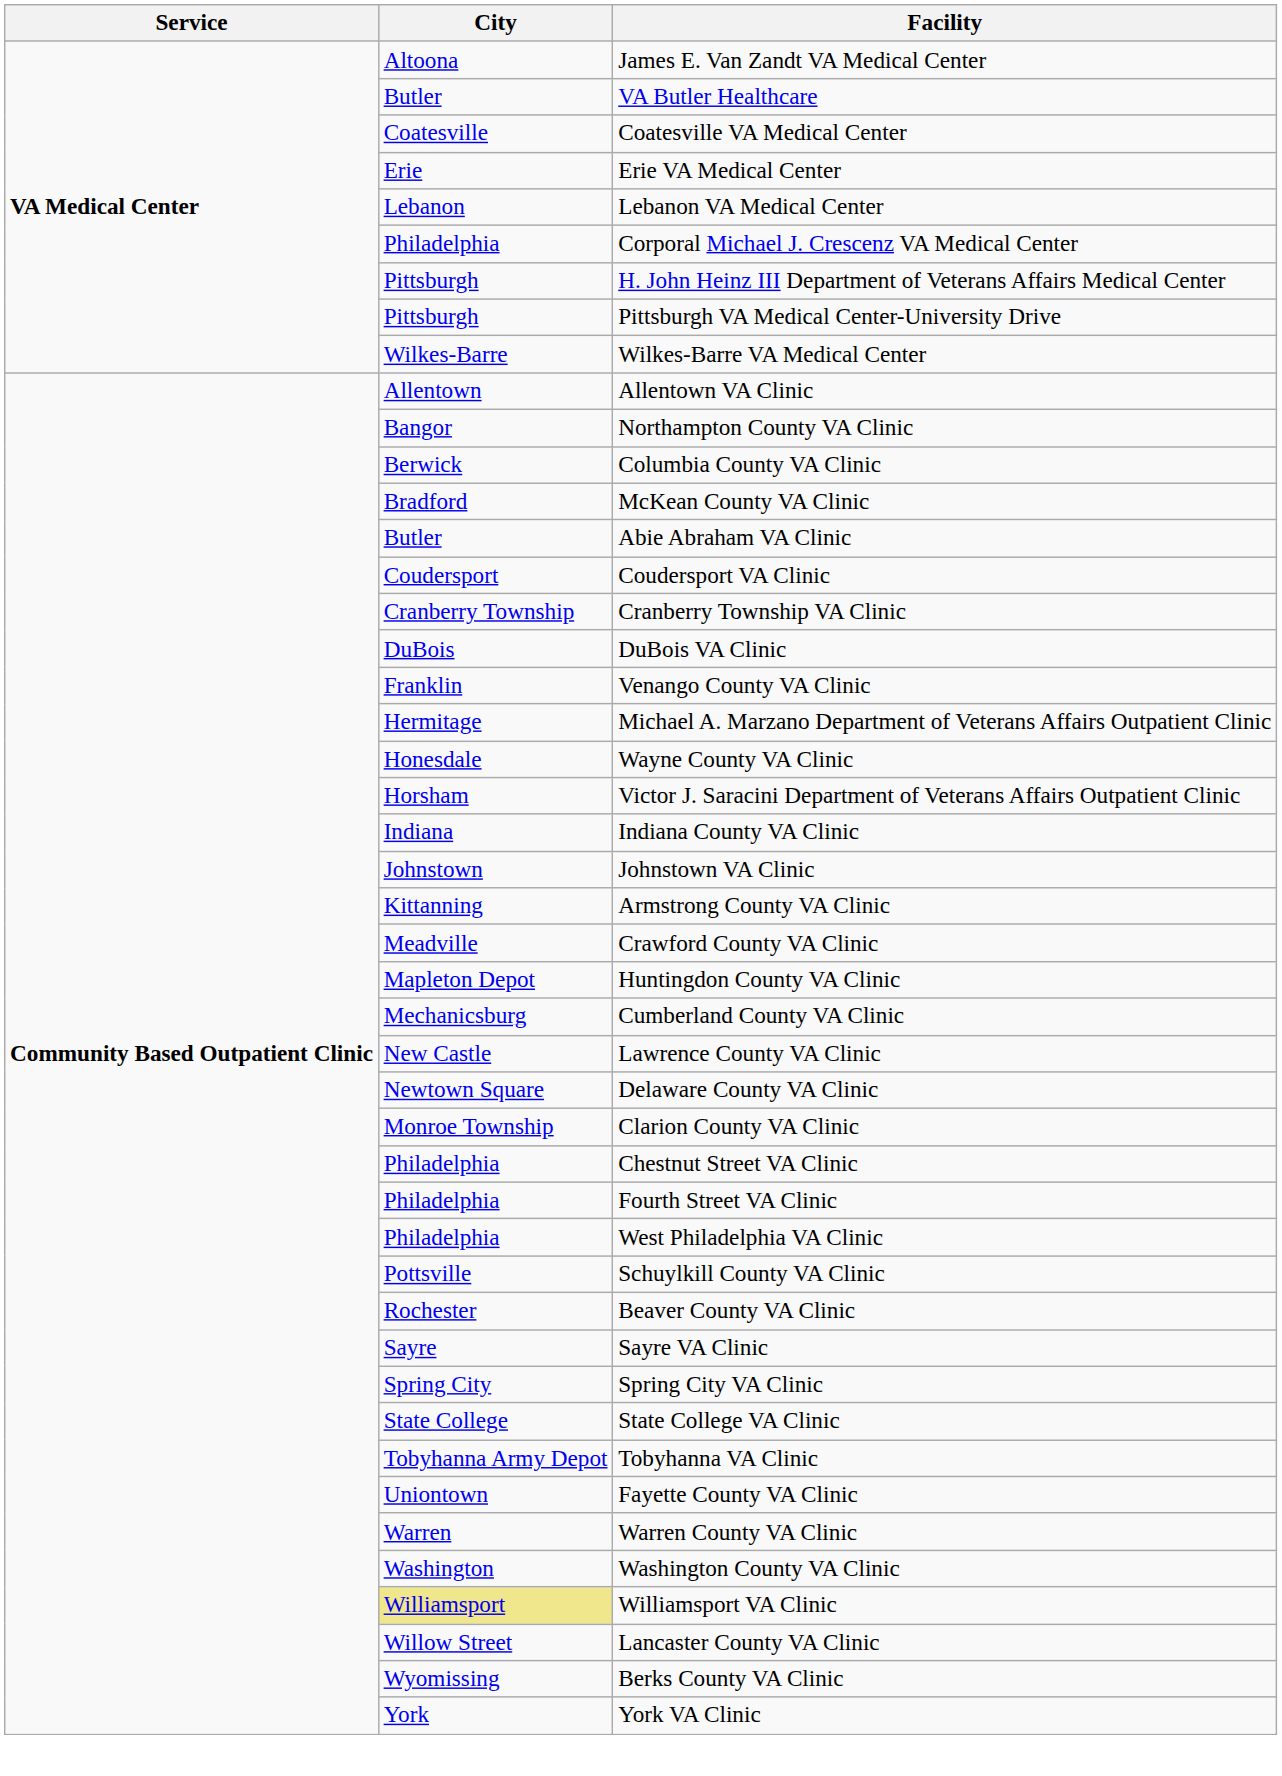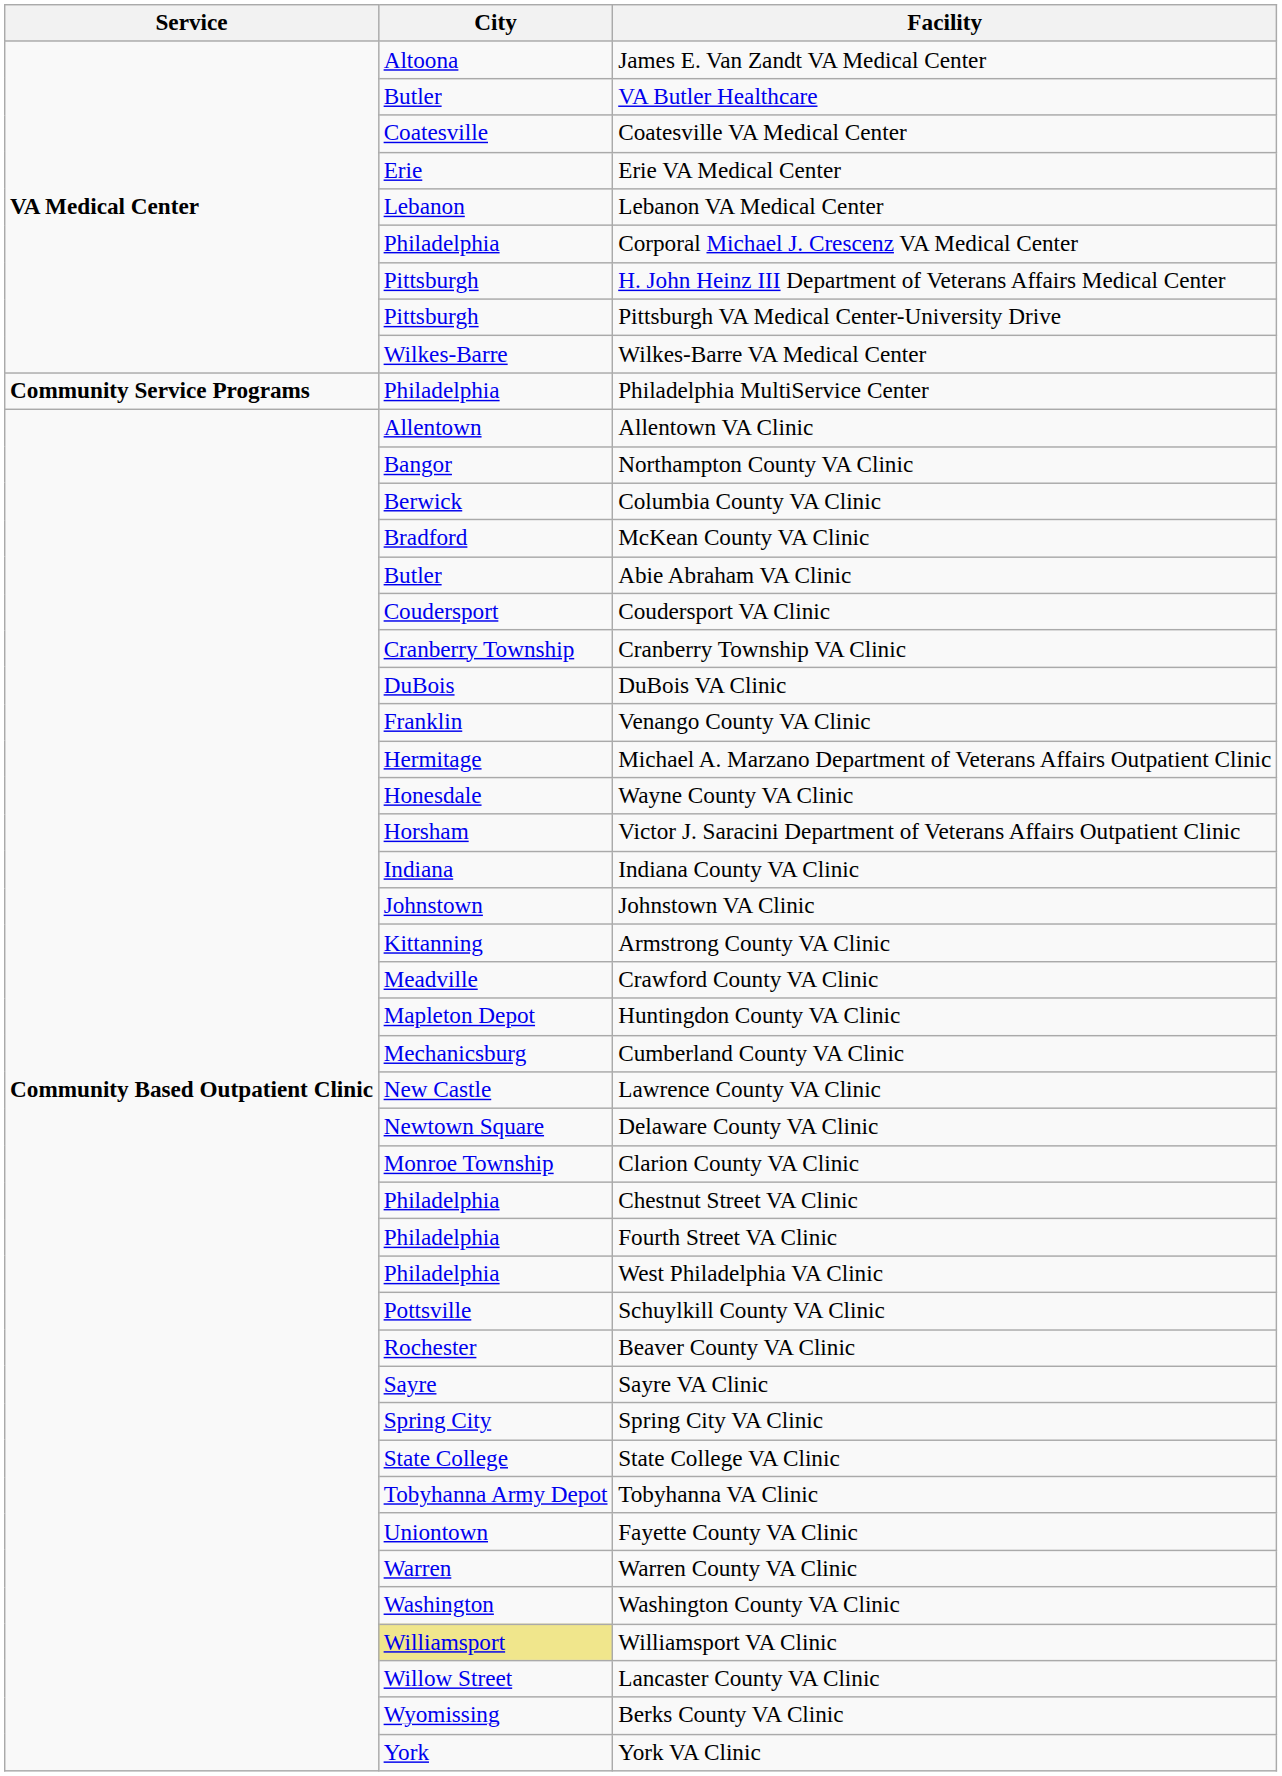+ row: Community Service Programs | Philadelphia | Philadelphia MultiService Center
